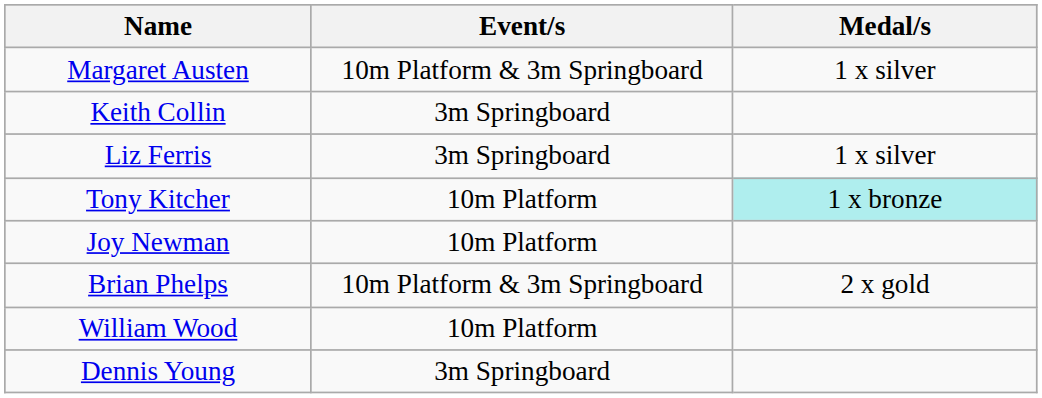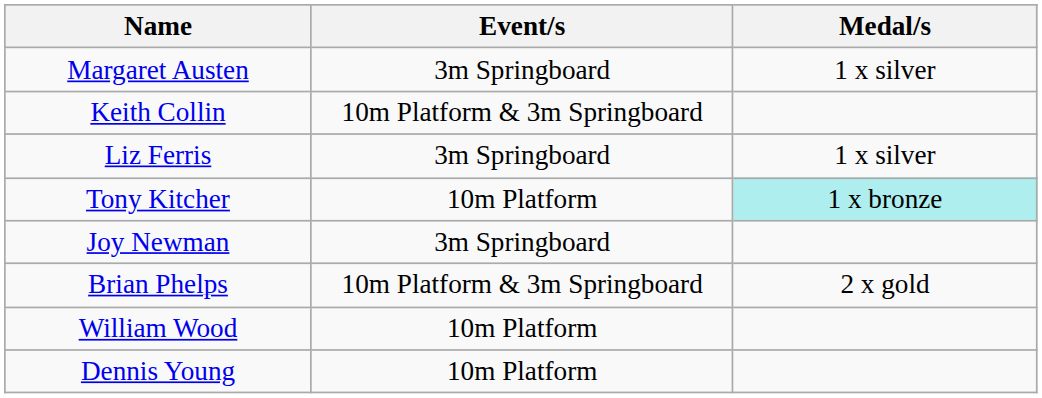Margaret Austen | Event/s: 10m Platform & 3m Springboard -> 3m Springboard
Keith Collin | Event/s: 3m Springboard -> 10m Platform & 3m Springboard
Joy Newman | Event/s: 10m Platform -> 3m Springboard
Dennis Young | Event/s: 3m Springboard -> 10m Platform
